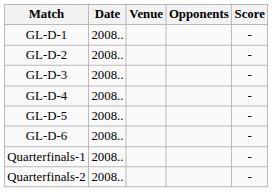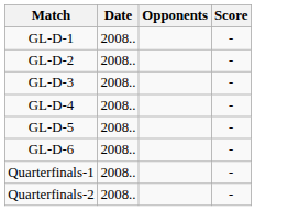- column: Venue
